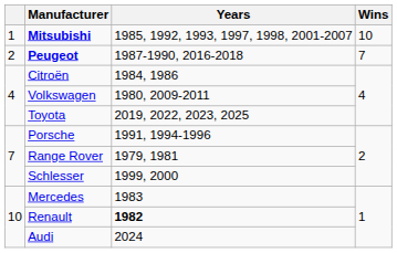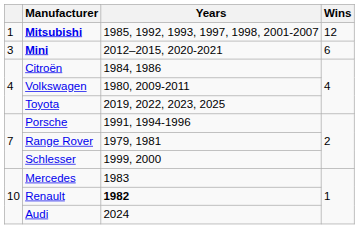Mitsubishi | Wins: 10 -> 12
- row: 2 | Peugeot | 1987-1990, 2016-2018 | 7
+ row: 3 | Mini | 2012–2015, 2020-2021 | 6
